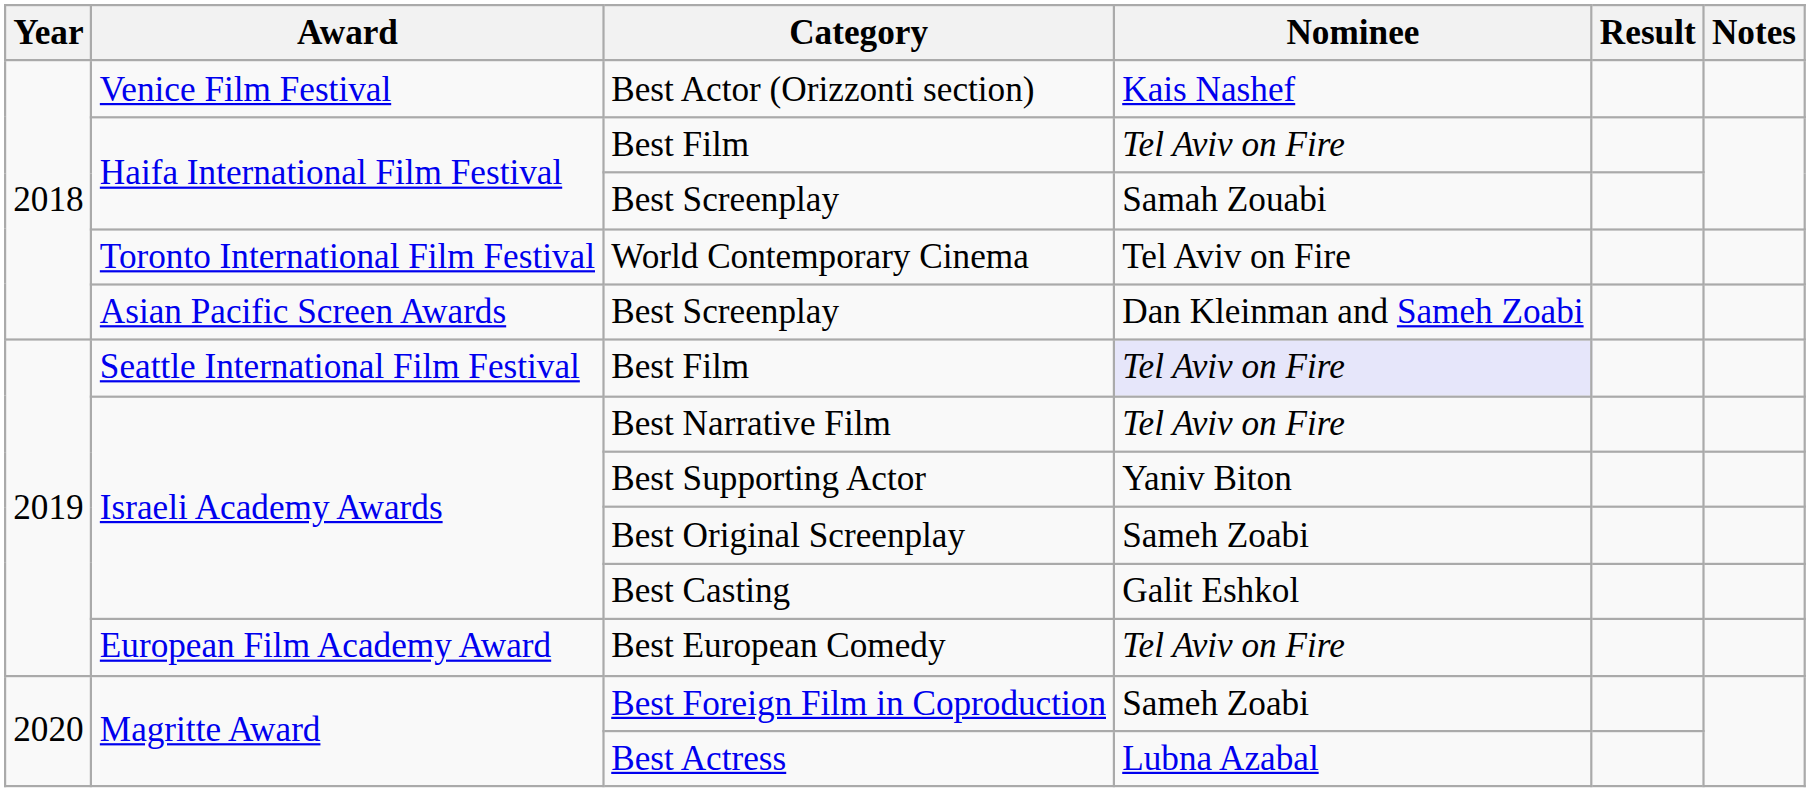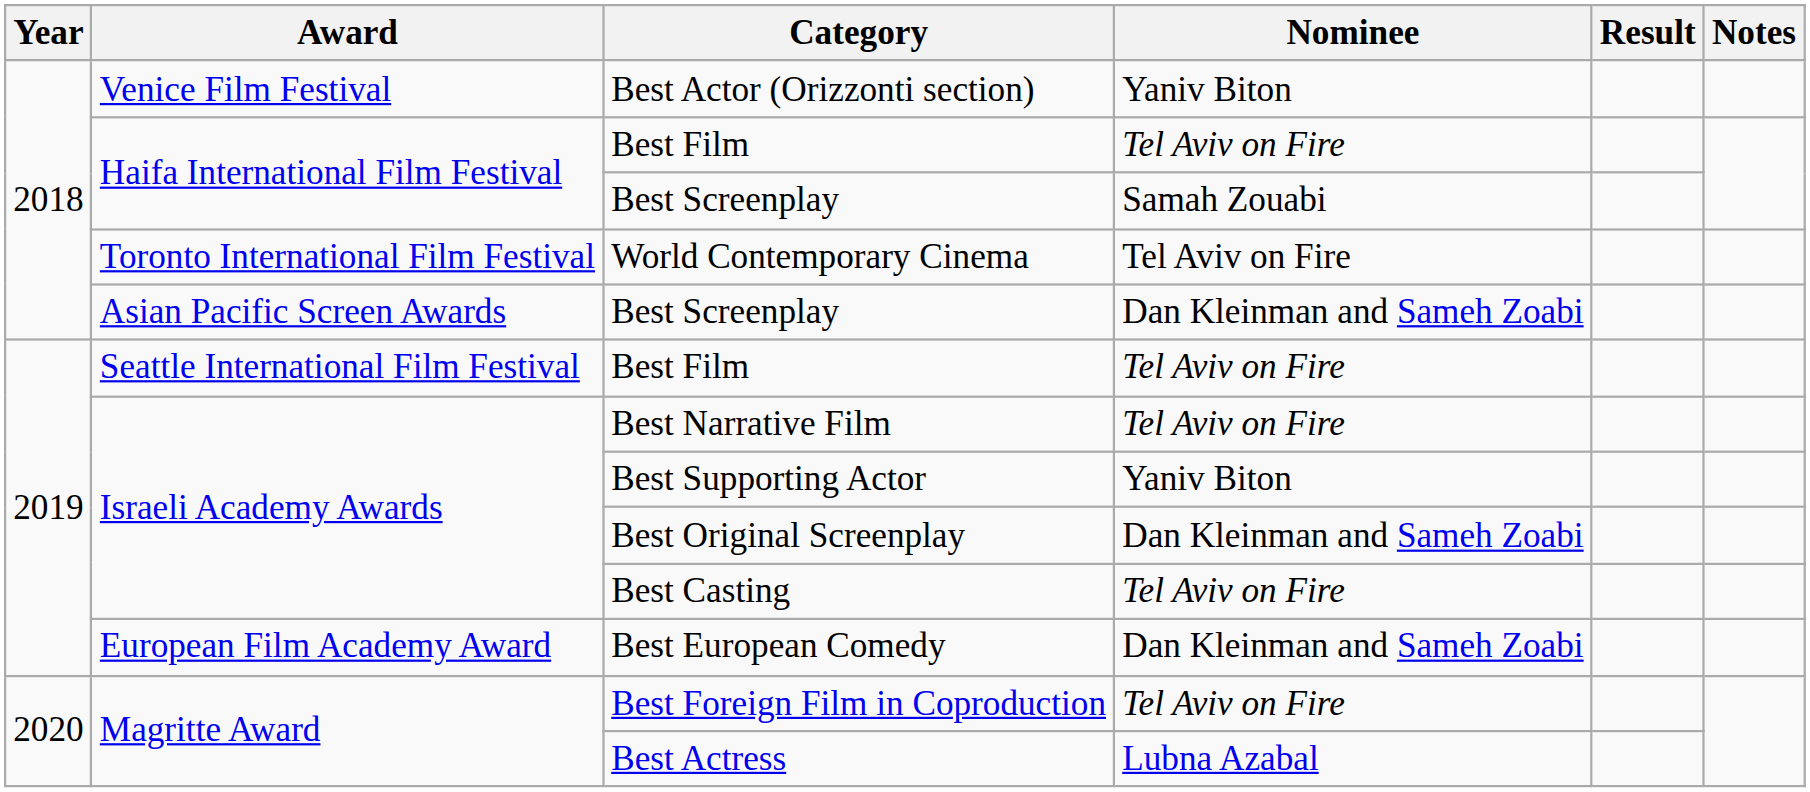Best Actor (Orizzonti section) | Nominee: Kais Nashef -> Yaniv Biton
Seattle International Film Festival / Best Film | Nominee: lavender background -> no background
Best Original Screenplay | Nominee: Sameh Zoabi -> Dan Kleinman and Sameh Zoabi
Best Casting | Nominee: Galit Eshkol -> Tel Aviv on Fire
Best European Comedy | Nominee: Tel Aviv on Fire -> Dan Kleinman and Sameh Zoabi
Best Foreign Film in Coproduction | Nominee: Sameh Zoabi -> Tel Aviv on Fire
